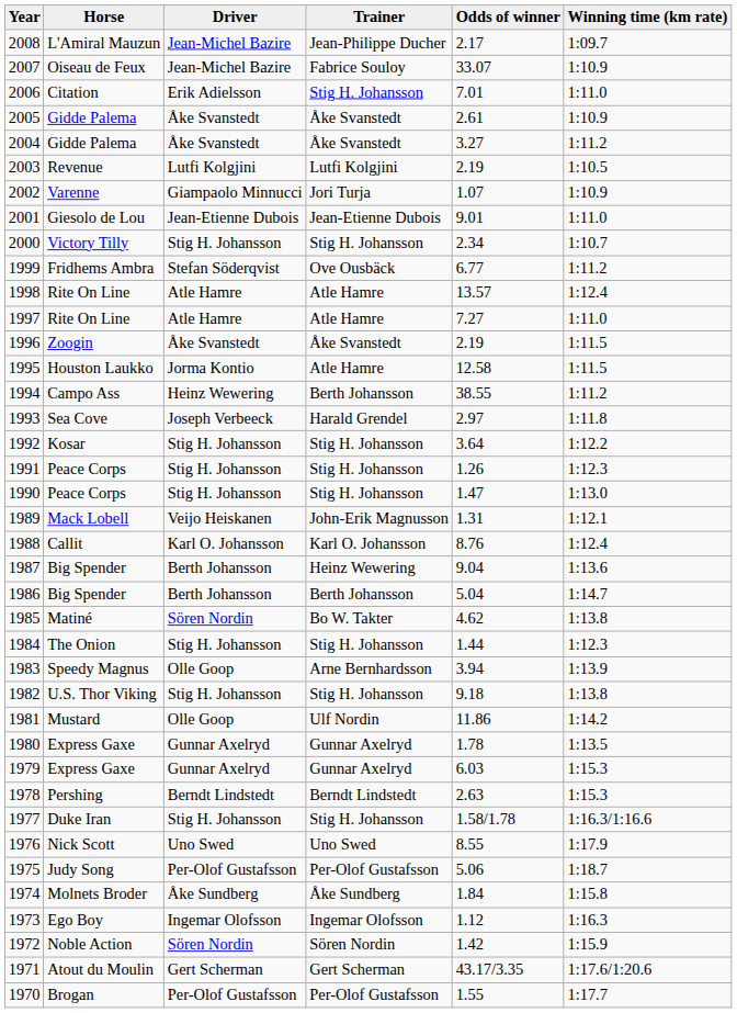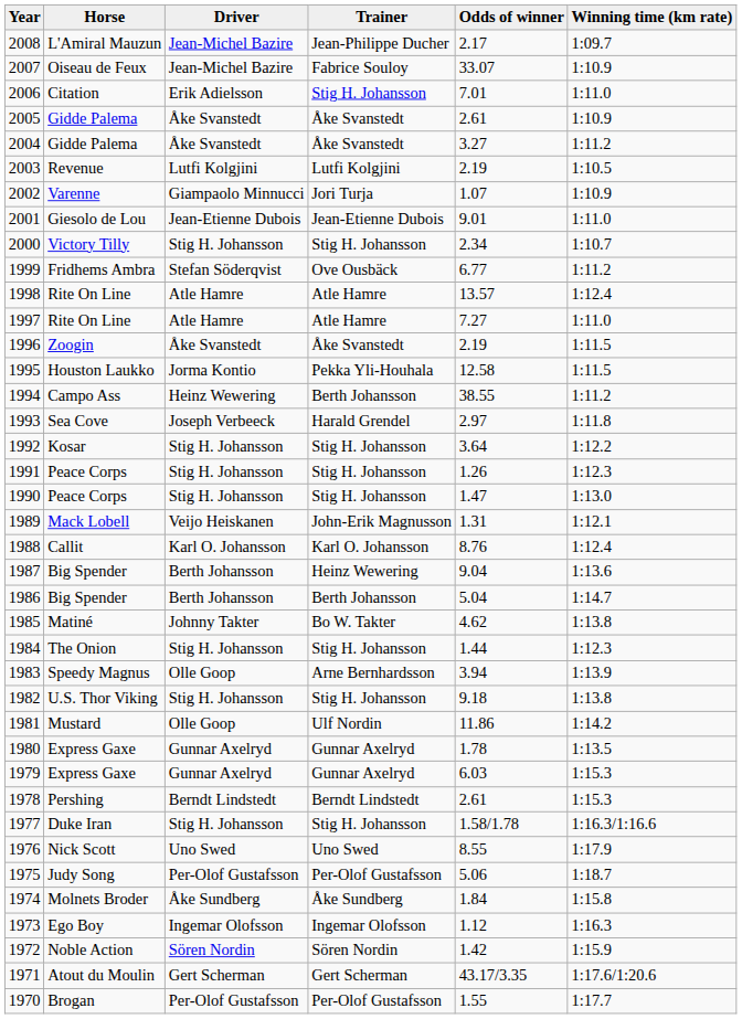1995 | Trainer: Atle Hamre -> Pekka Yli-Houhala
1985 | Driver: Sören Nordin -> Johnny Takter
1978 | Odds of winner: 2.63 -> 2.61
